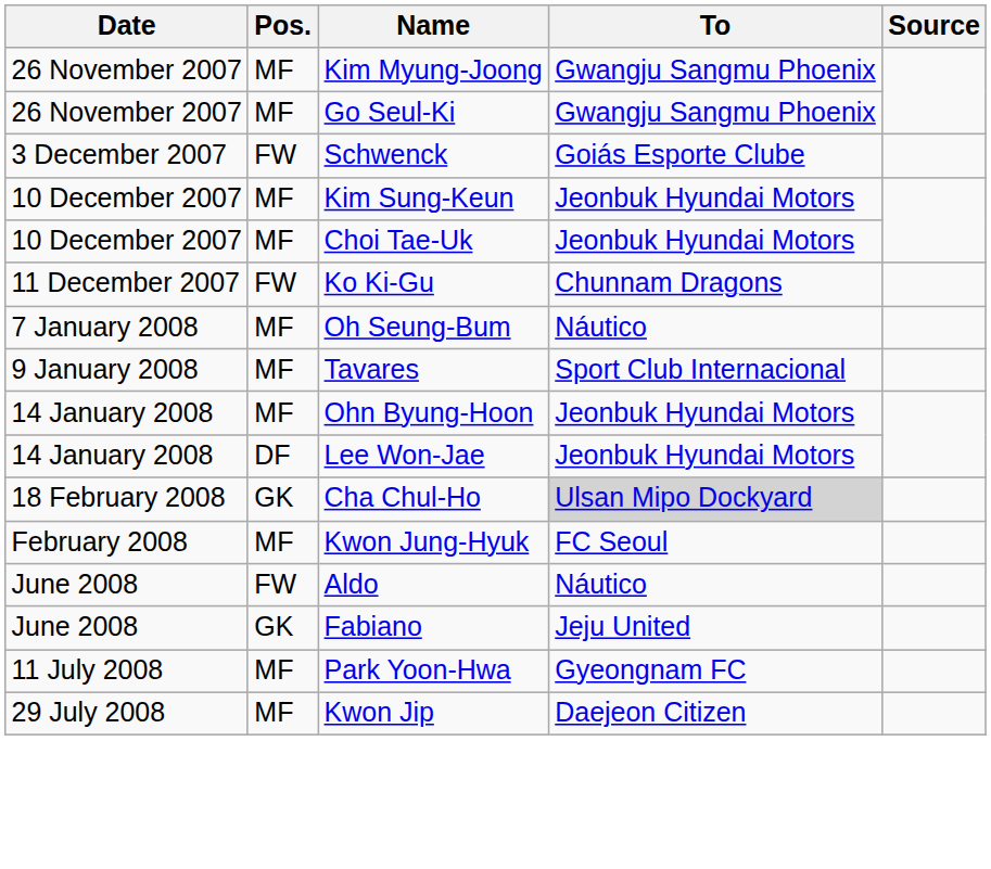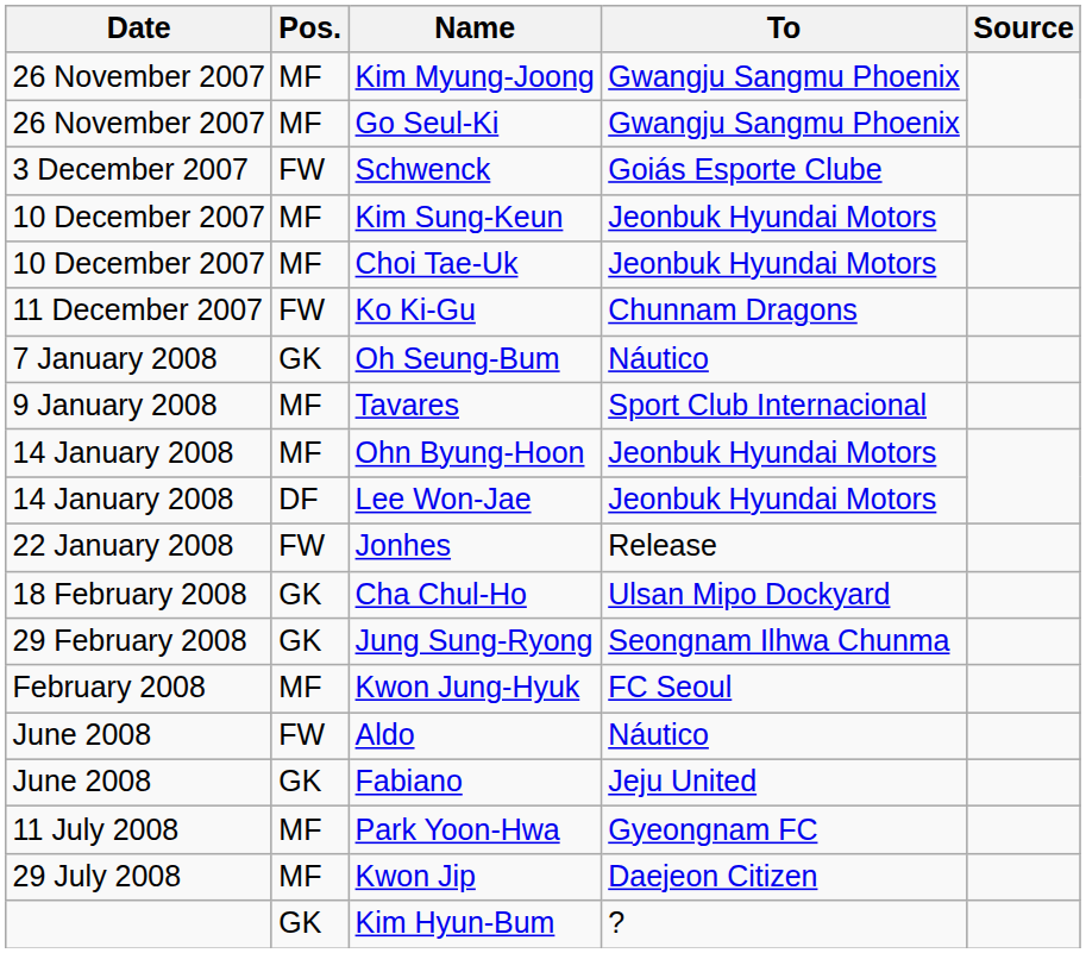Oh Seung-Bum | Pos.: MF -> GK
+ row: 22 January 2008 | FW | Jonhes | Release
Cha Chul-Ho | To: lightgrey background -> no background
+ row: 29 February 2008 | GK | Jung Sung-Ryong | Seongnam Ilhwa Chunma
+ row: GK | Kim Hyun-Bum | ?
